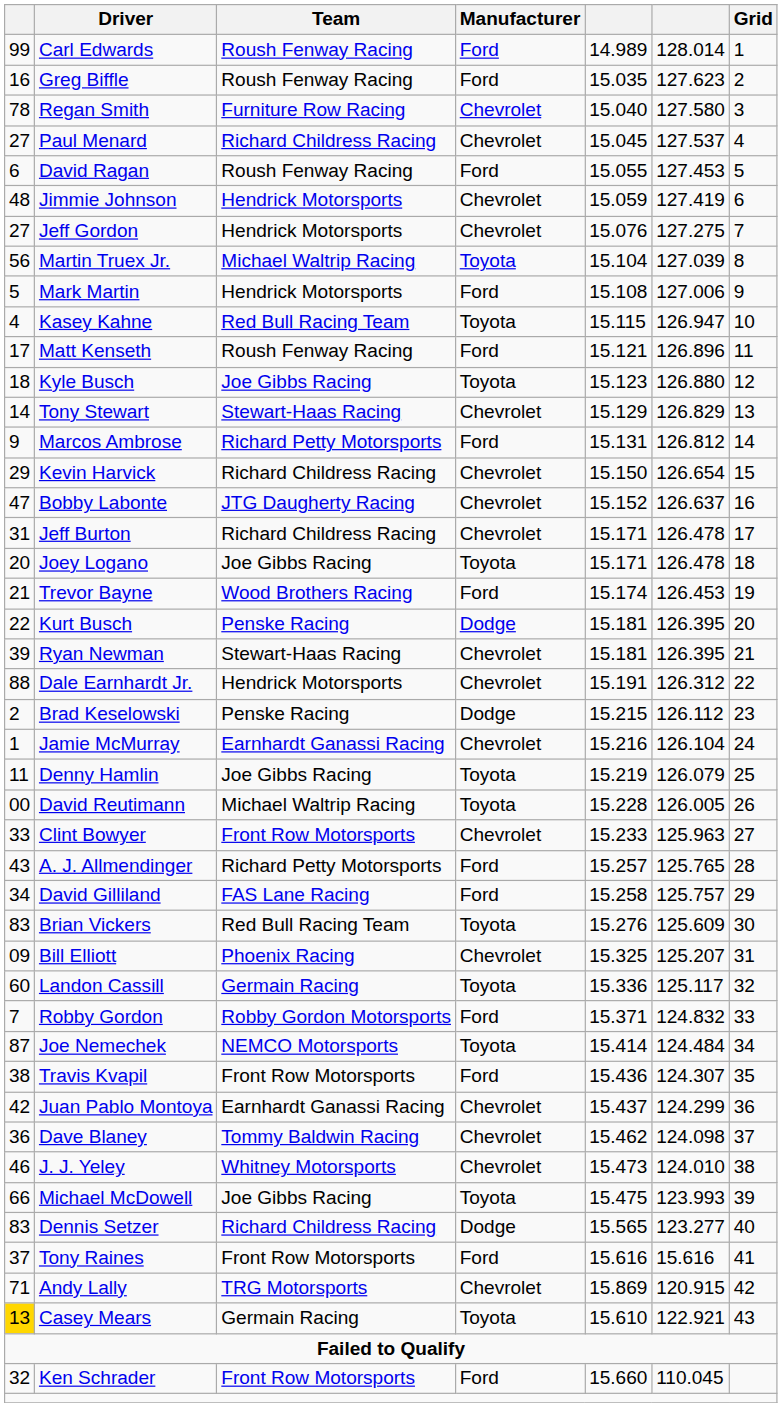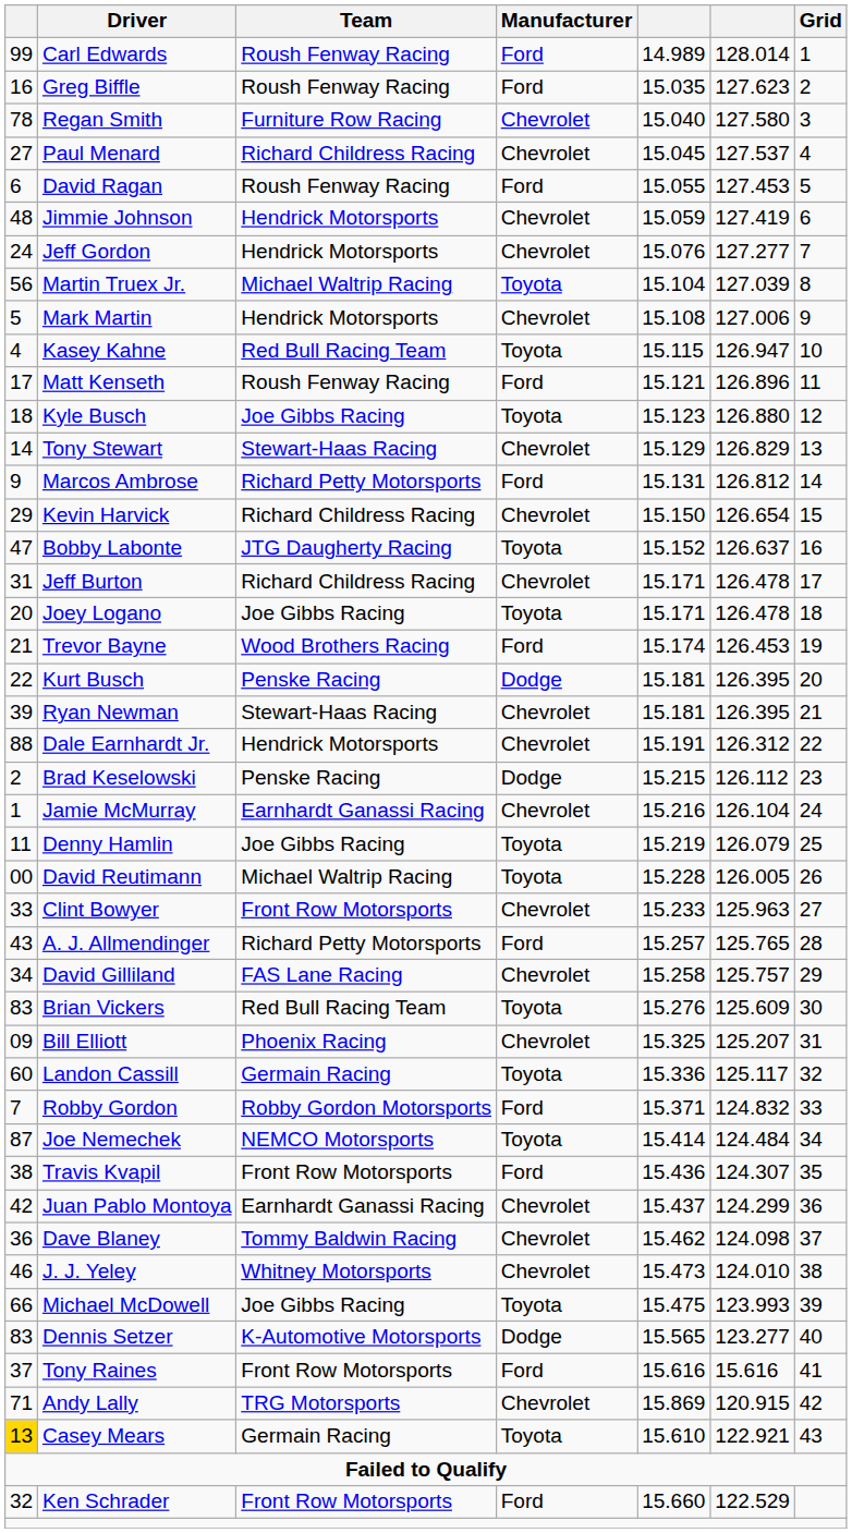Jeff Gordon | column 1: 27 -> 24
Jeff Gordon | column 6: 127.275 -> 127.277
Mark Martin | Manufacturer: Ford -> Chevrolet
Bobby Labonte | Manufacturer: Chevrolet -> Toyota
David Gilliland | Manufacturer: Ford -> Chevrolet
Dennis Setzer | Team: Richard Childress Racing -> K-Automotive Motorsports
Ken Schrader | column 6: 110.045 -> 122.529
